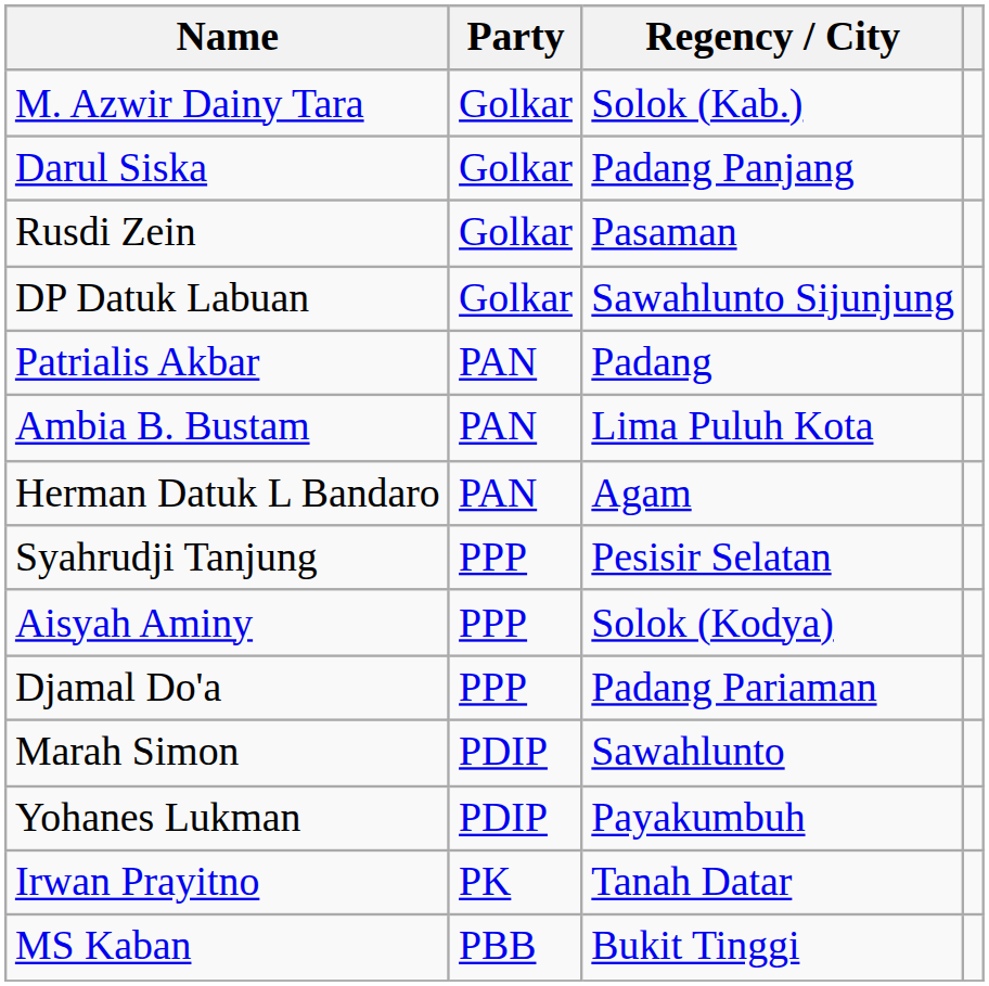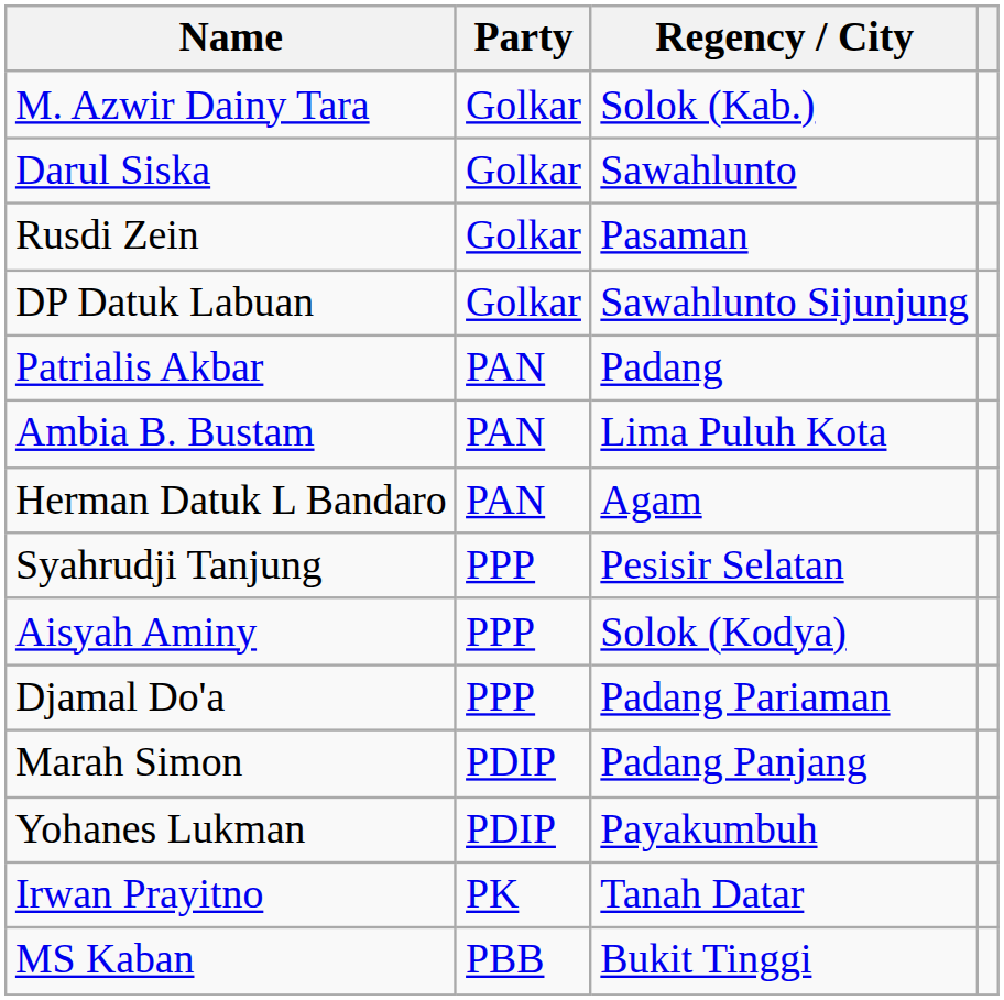Darul Siska | Regency / City: Padang Panjang -> Sawahlunto
Marah Simon | Regency / City: Sawahlunto -> Padang Panjang
